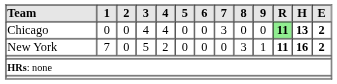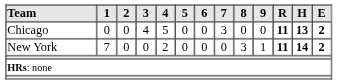Chicago | 4: 4 -> 5
Chicago | R: lightgreen background -> no background
New York | 3: 5 -> 0
New York | H: 16 -> 14
